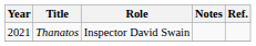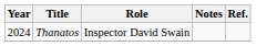Thanatos | Year: 2021 -> 2024
